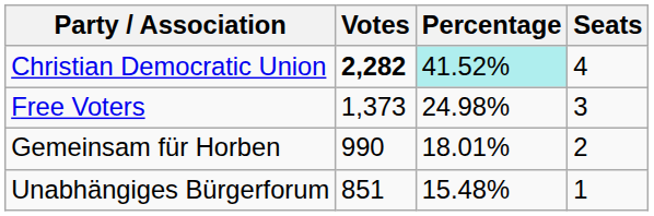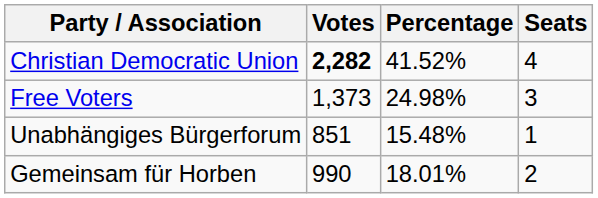Christian Democratic Union | Percentage: paleturquoise background -> no background
rows swapped: Unabhängiges Bürgerforum <-> Gemeinsam für Horben
